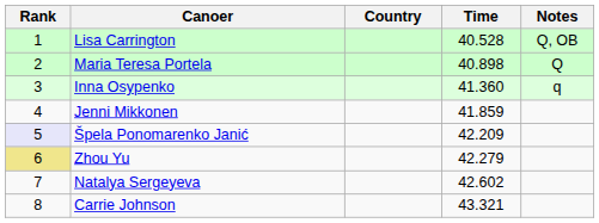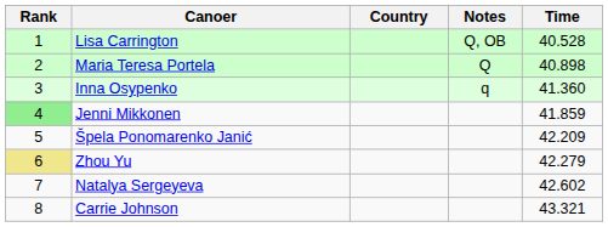columns swapped: Time <-> Notes
Jenni Mikkonen | Rank: no background -> lightgreen background
Špela Ponomarenko Janić | Rank: lavender background -> no background
